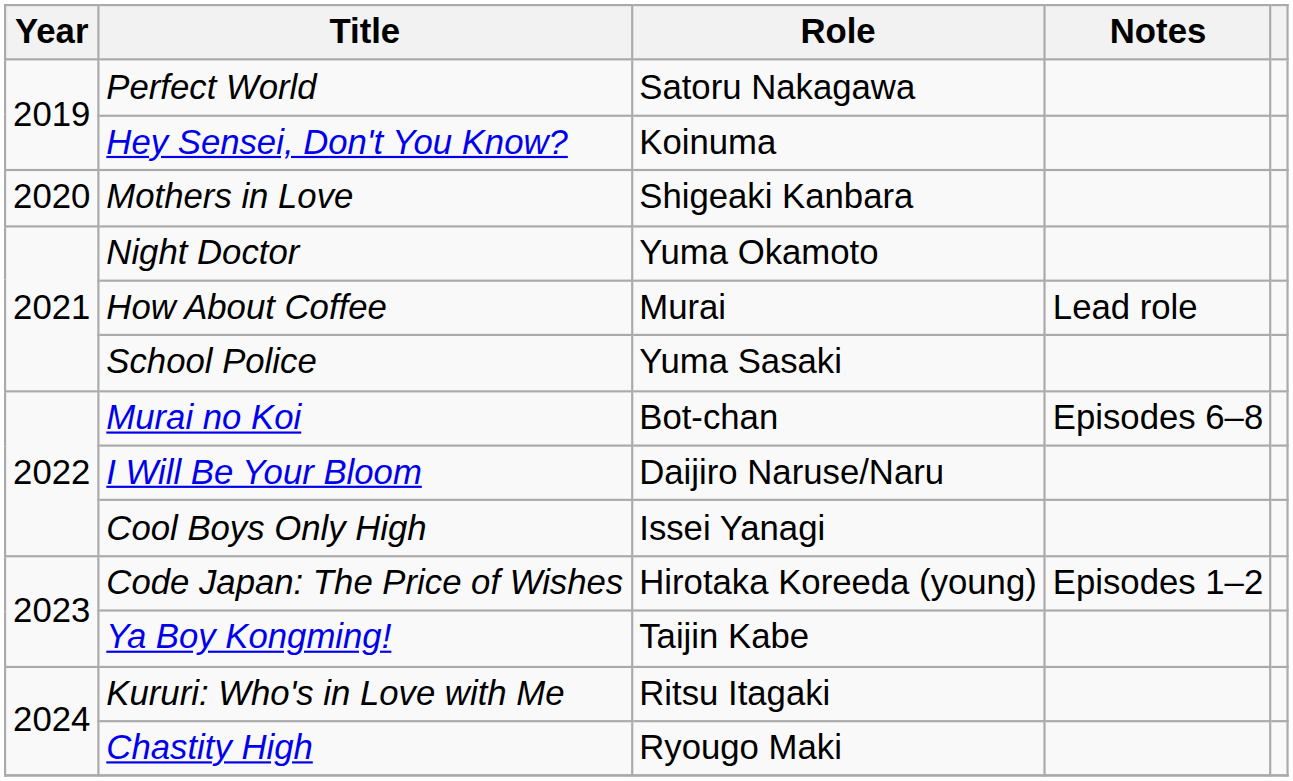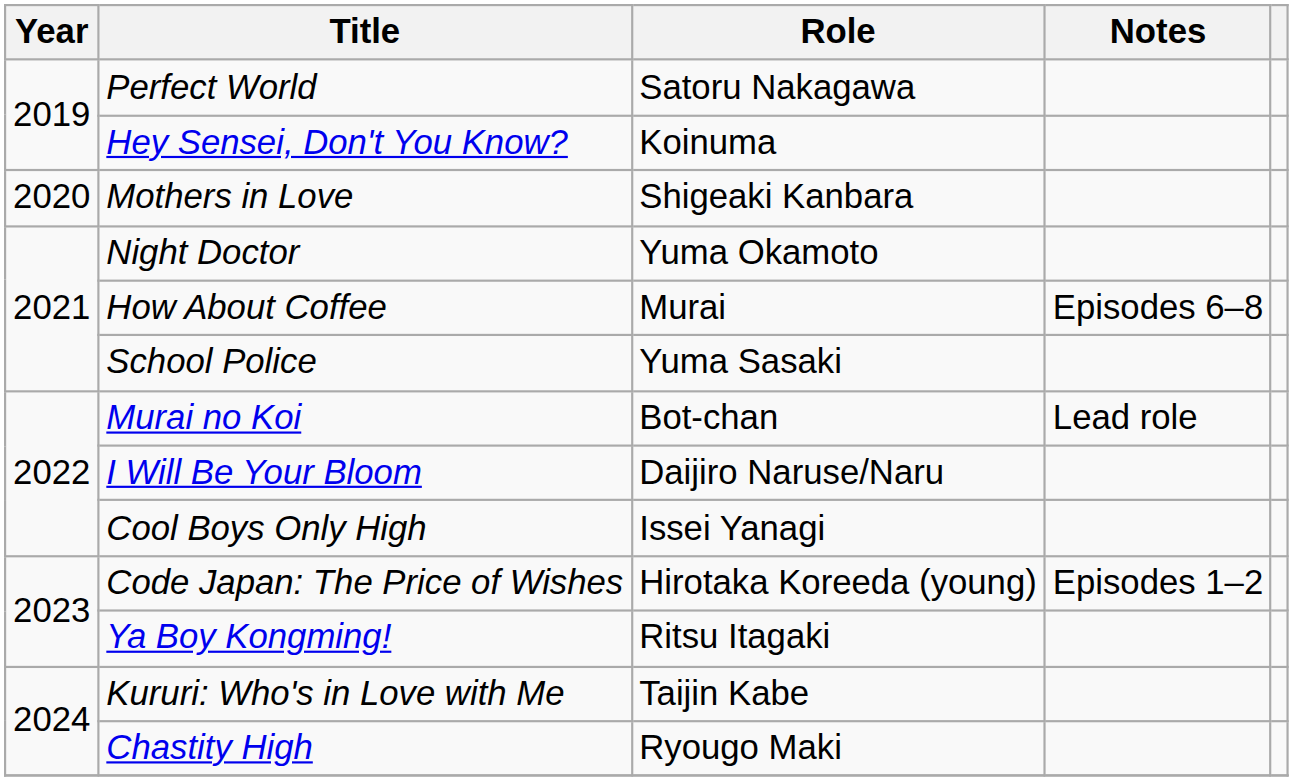How About Coffee | Notes: Lead role -> Episodes 6–8
Murai no Koi | Notes: Episodes 6–8 -> Lead role
Ya Boy Kongming! | Role: Taijin Kabe -> Ritsu Itagaki
Kururi: Who's in Love with Me | Role: Ritsu Itagaki -> Taijin Kabe
